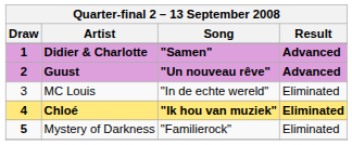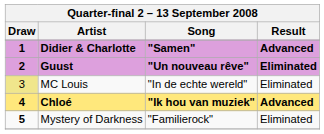Guust | Result: Advanced -> Eliminated
MC Louis | Draw: no background -> khaki background
Chloé | Result: Eliminated -> Advanced
